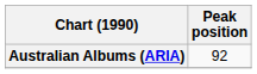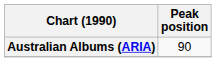Australian Albums (ARIA) | Peak position: 92 -> 90
